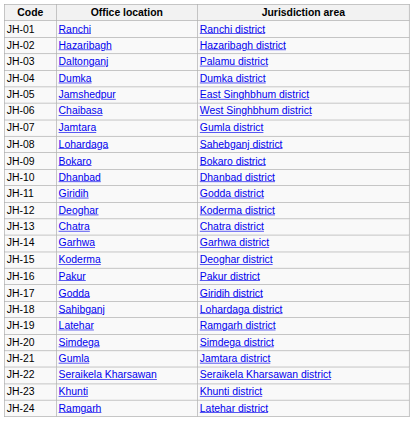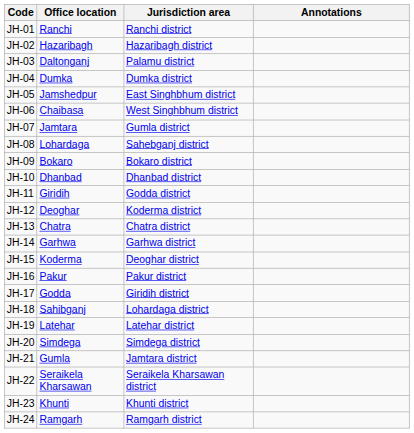+ column: Annotations
JH-19 | Jurisdiction area: Ramgarh district -> Latehar district
JH-24 | Jurisdiction area: Latehar district -> Ramgarh district
